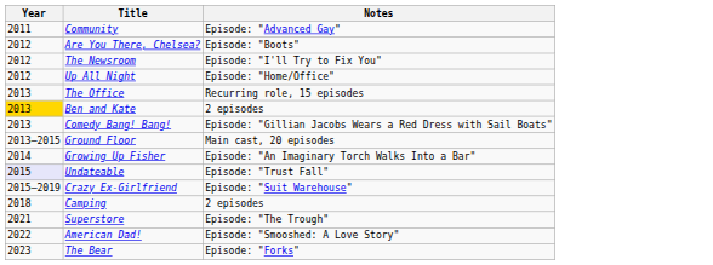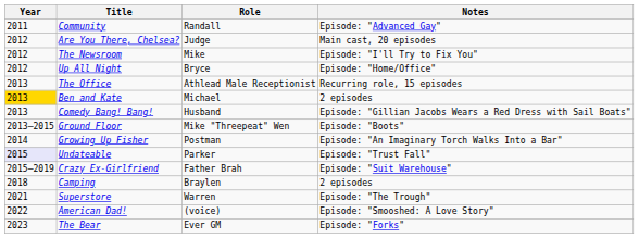+ column: Role | Randall | Judge | Mike | Bryce | Athlead Male Receptionist | Michael | Husband | Mike "Threepeat" Wen | Postman | Parker | Father Brah | Braylen | Warren | (voice) | Ever GM
Are You There, Chelsea? | Notes: Episode: "Boots" -> Main cast, 20 episodes
Ground Floor | Notes: Main cast, 20 episodes -> Episode: "Boots"
